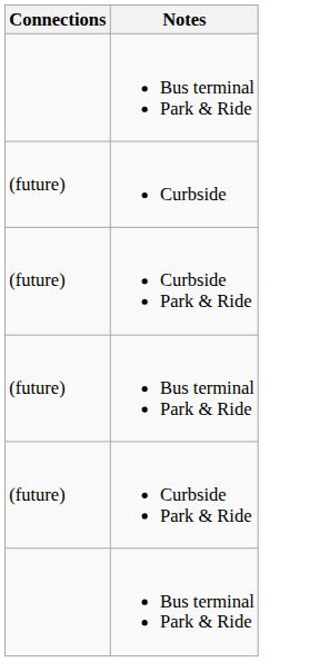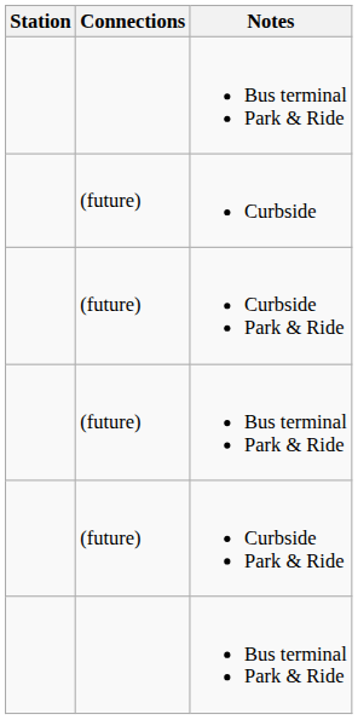+ column: Station
